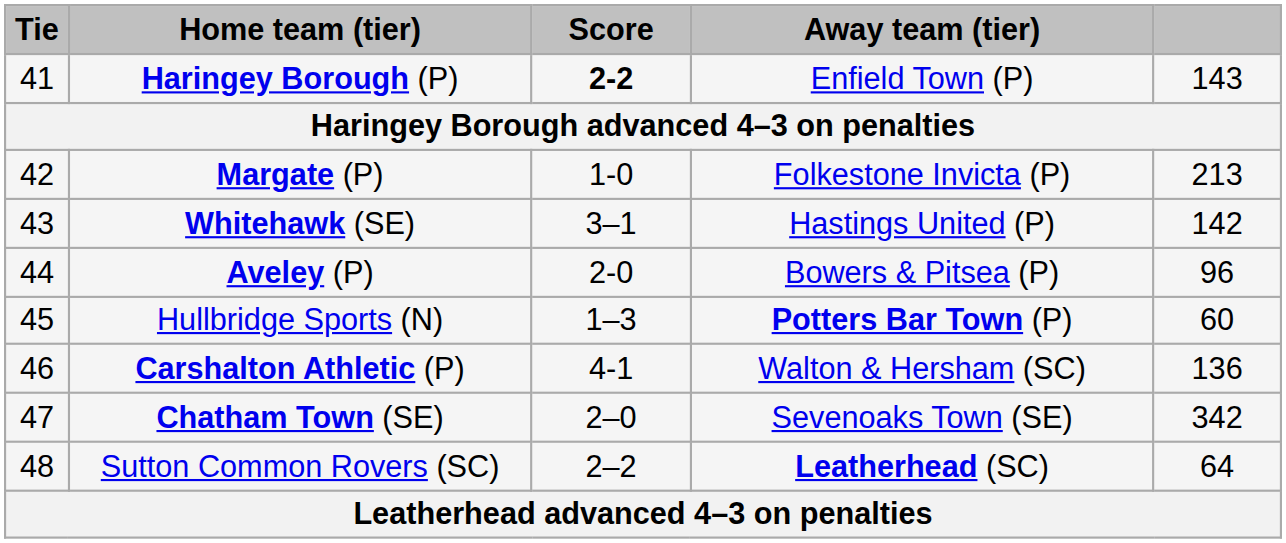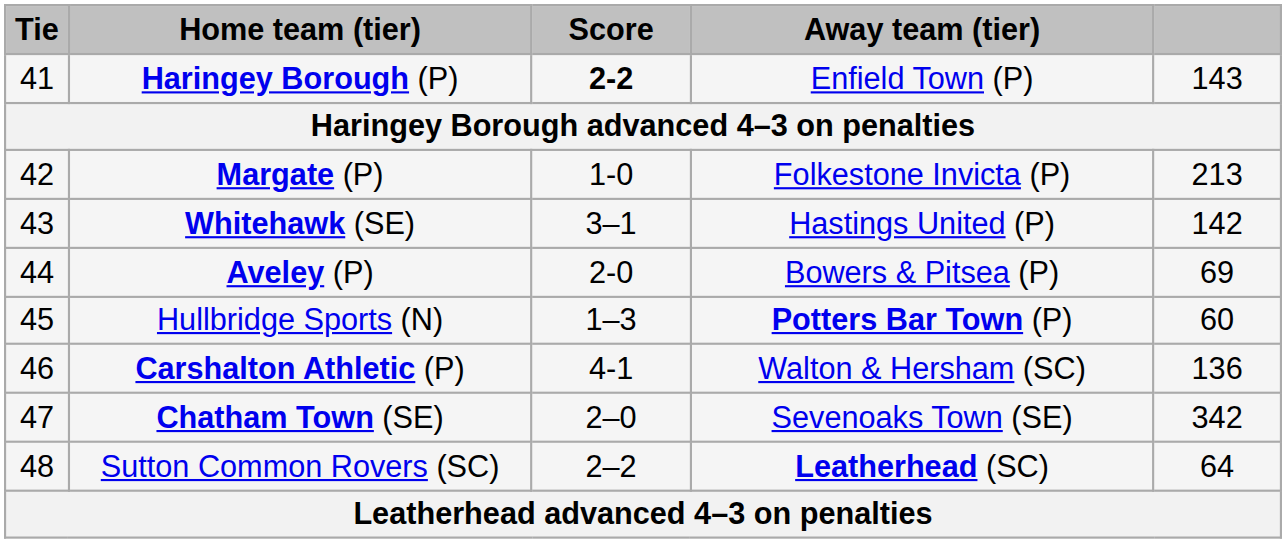Aveley (P) | column 5: 96 -> 69
